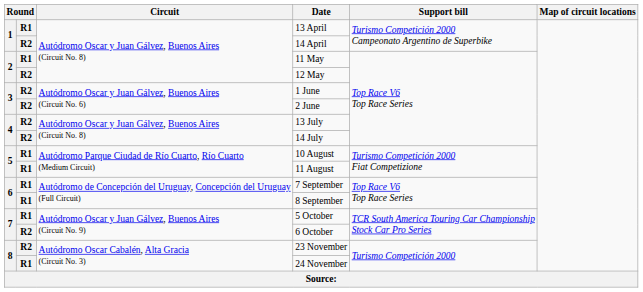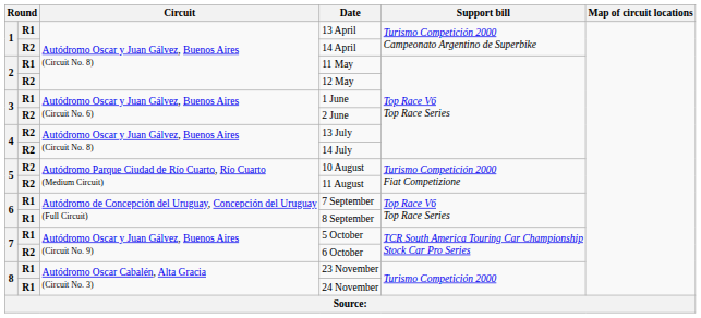1 June | column 2: R2 -> R1
10 August | column 2: R1 -> R2
11 August | column 2: R1 -> R2
23 November | column 2: R2 -> R1
